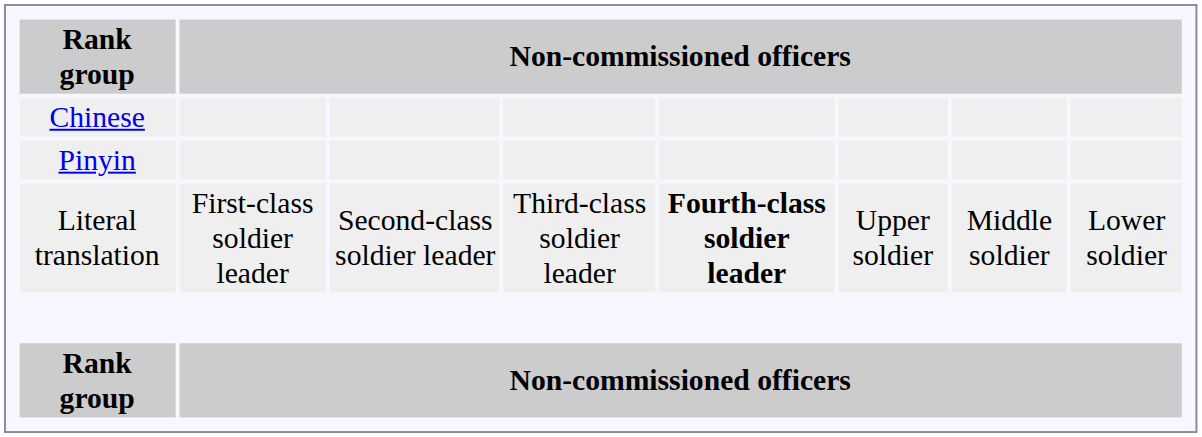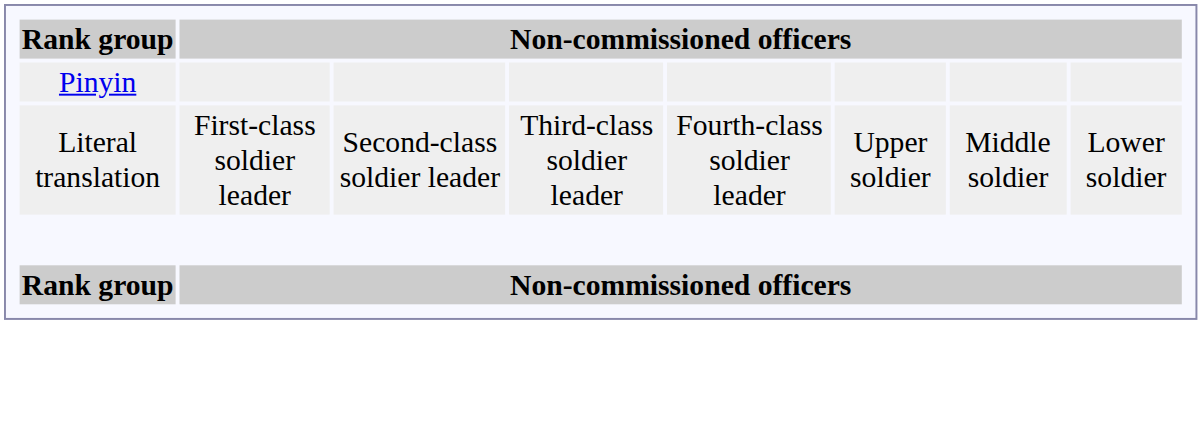- row: Chinese
Literal translation | column 5: bold -> normal
